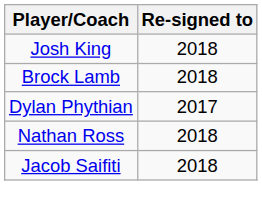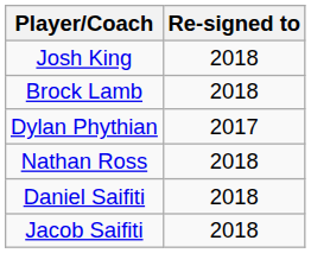+ row: Daniel Saifiti | 2018
